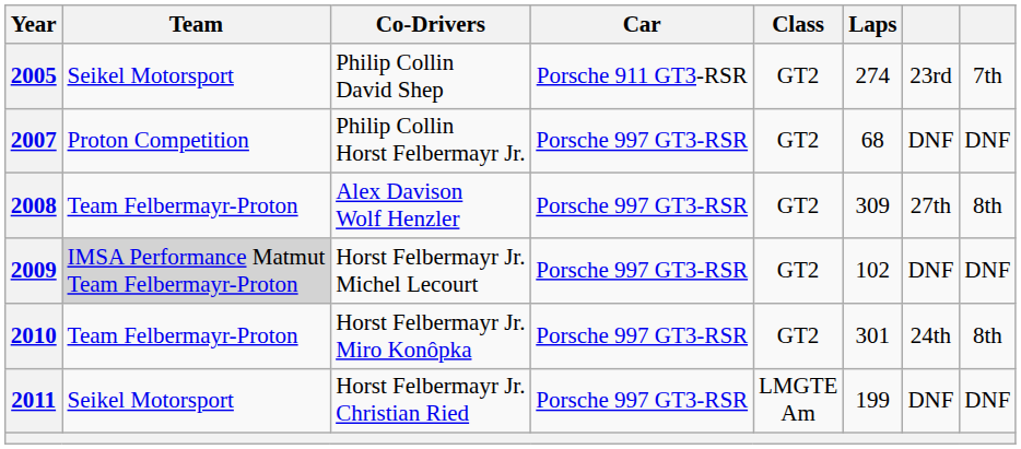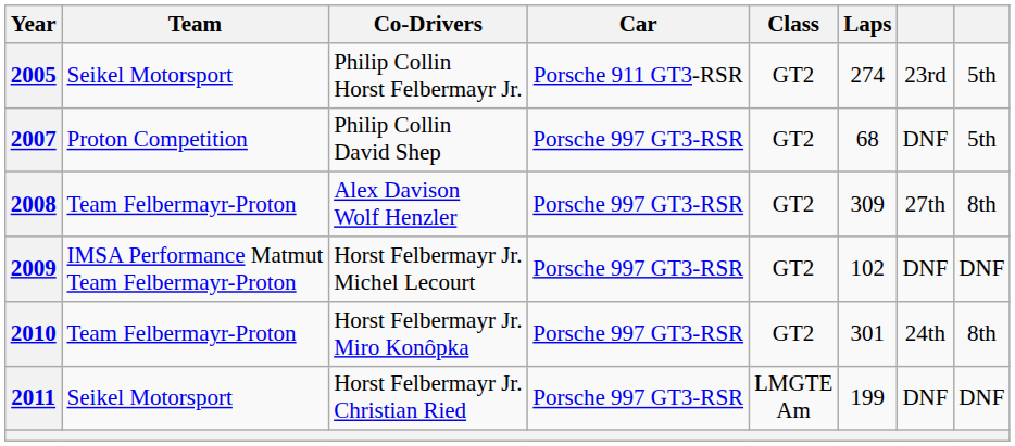2005 | Co-Drivers: Philip Collin David Shep -> Philip Collin Horst Felbermayr Jr.
2005 | column 8: 7th -> 5th
2007 | Co-Drivers: Philip Collin Horst Felbermayr Jr. -> Philip Collin David Shep
2007 | column 8: DNF -> 5th
2009 | Team: lightgrey background -> no background
